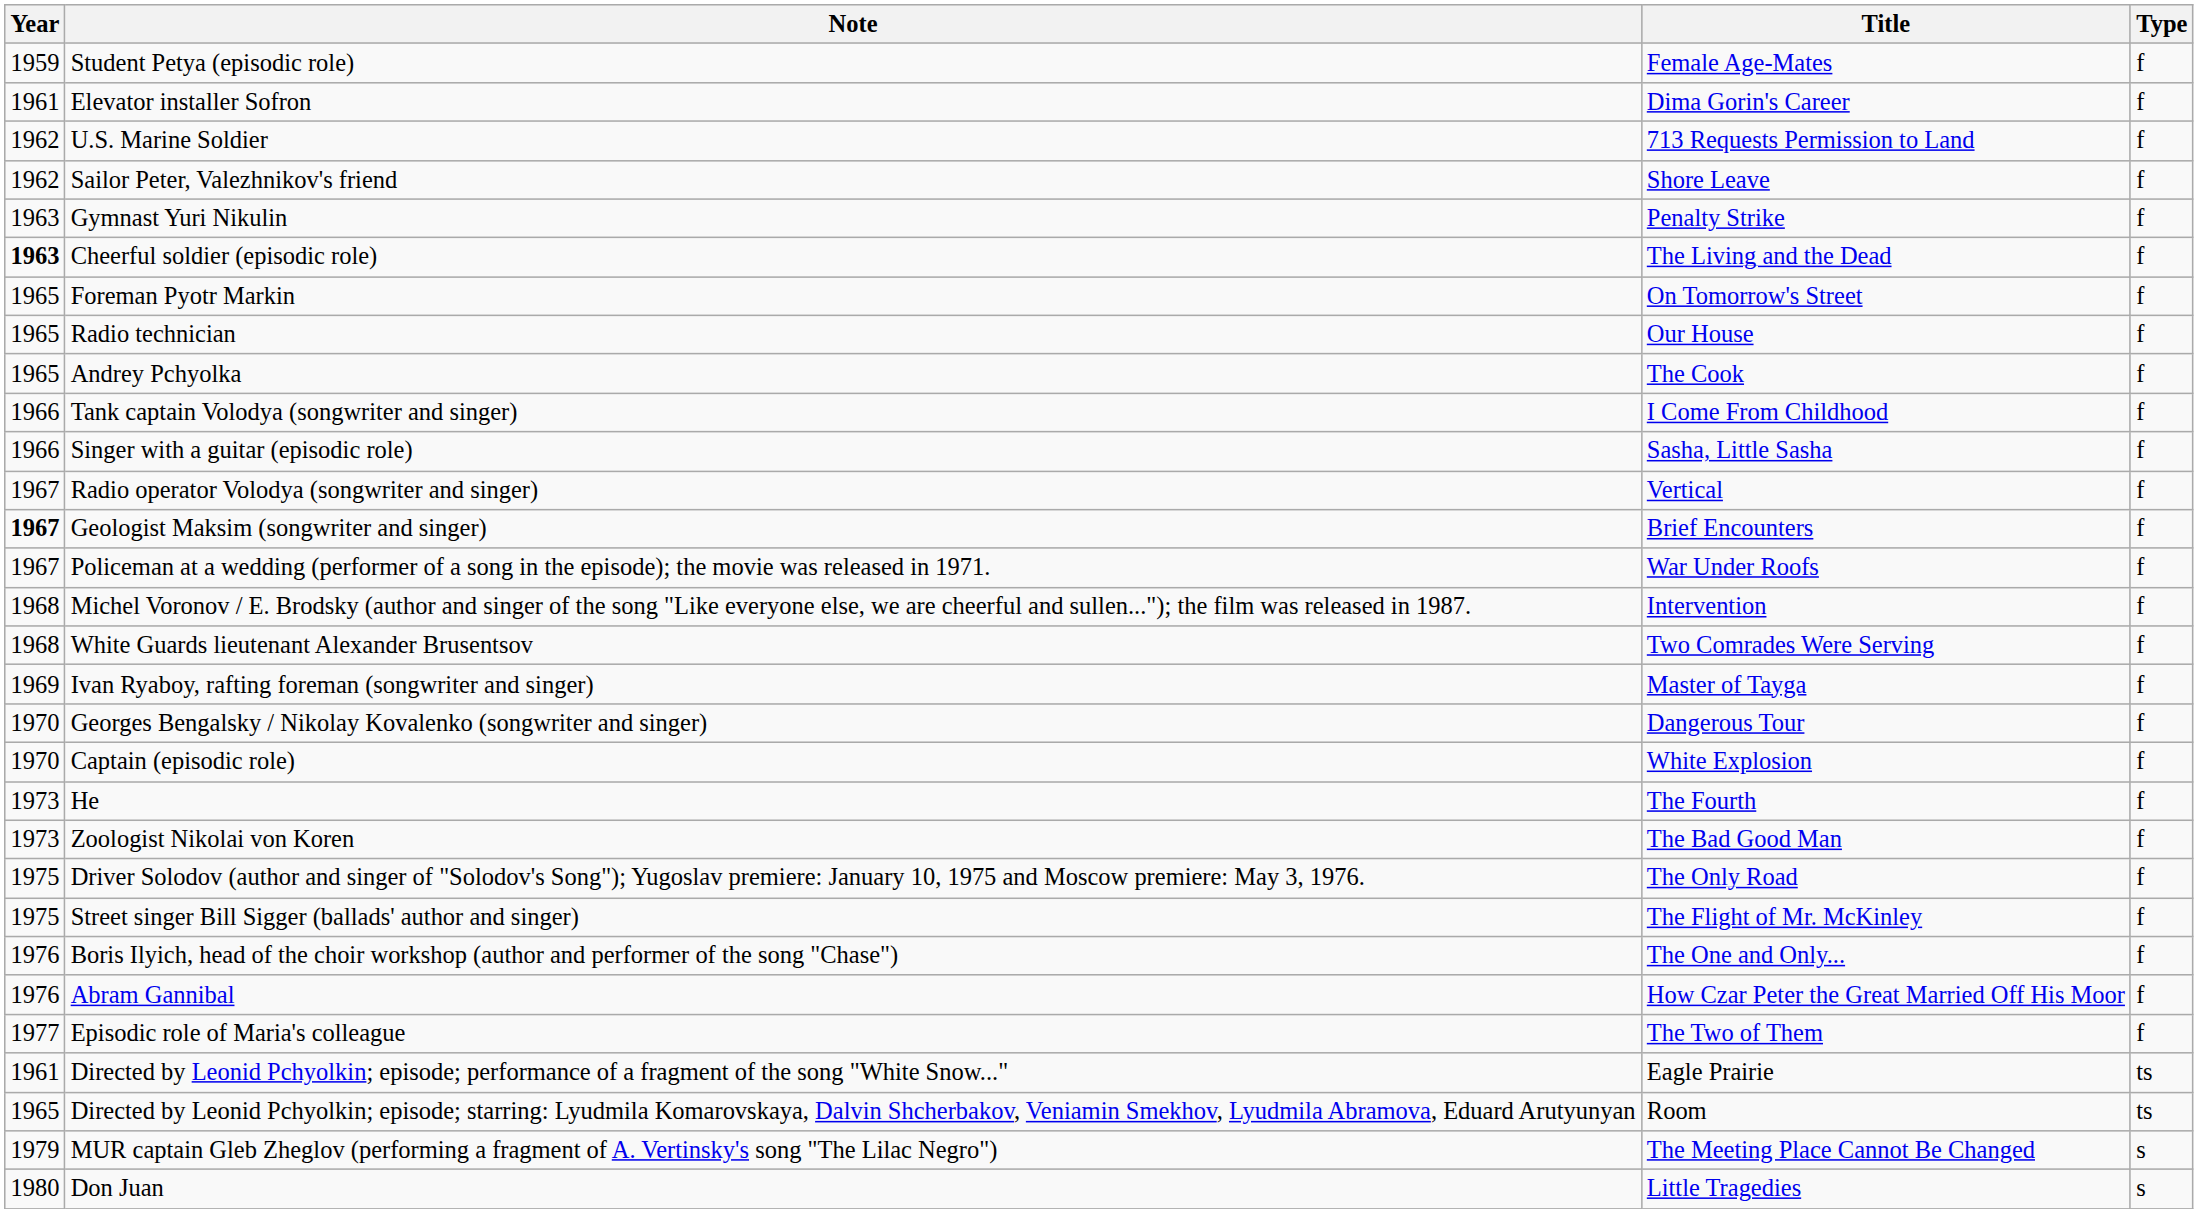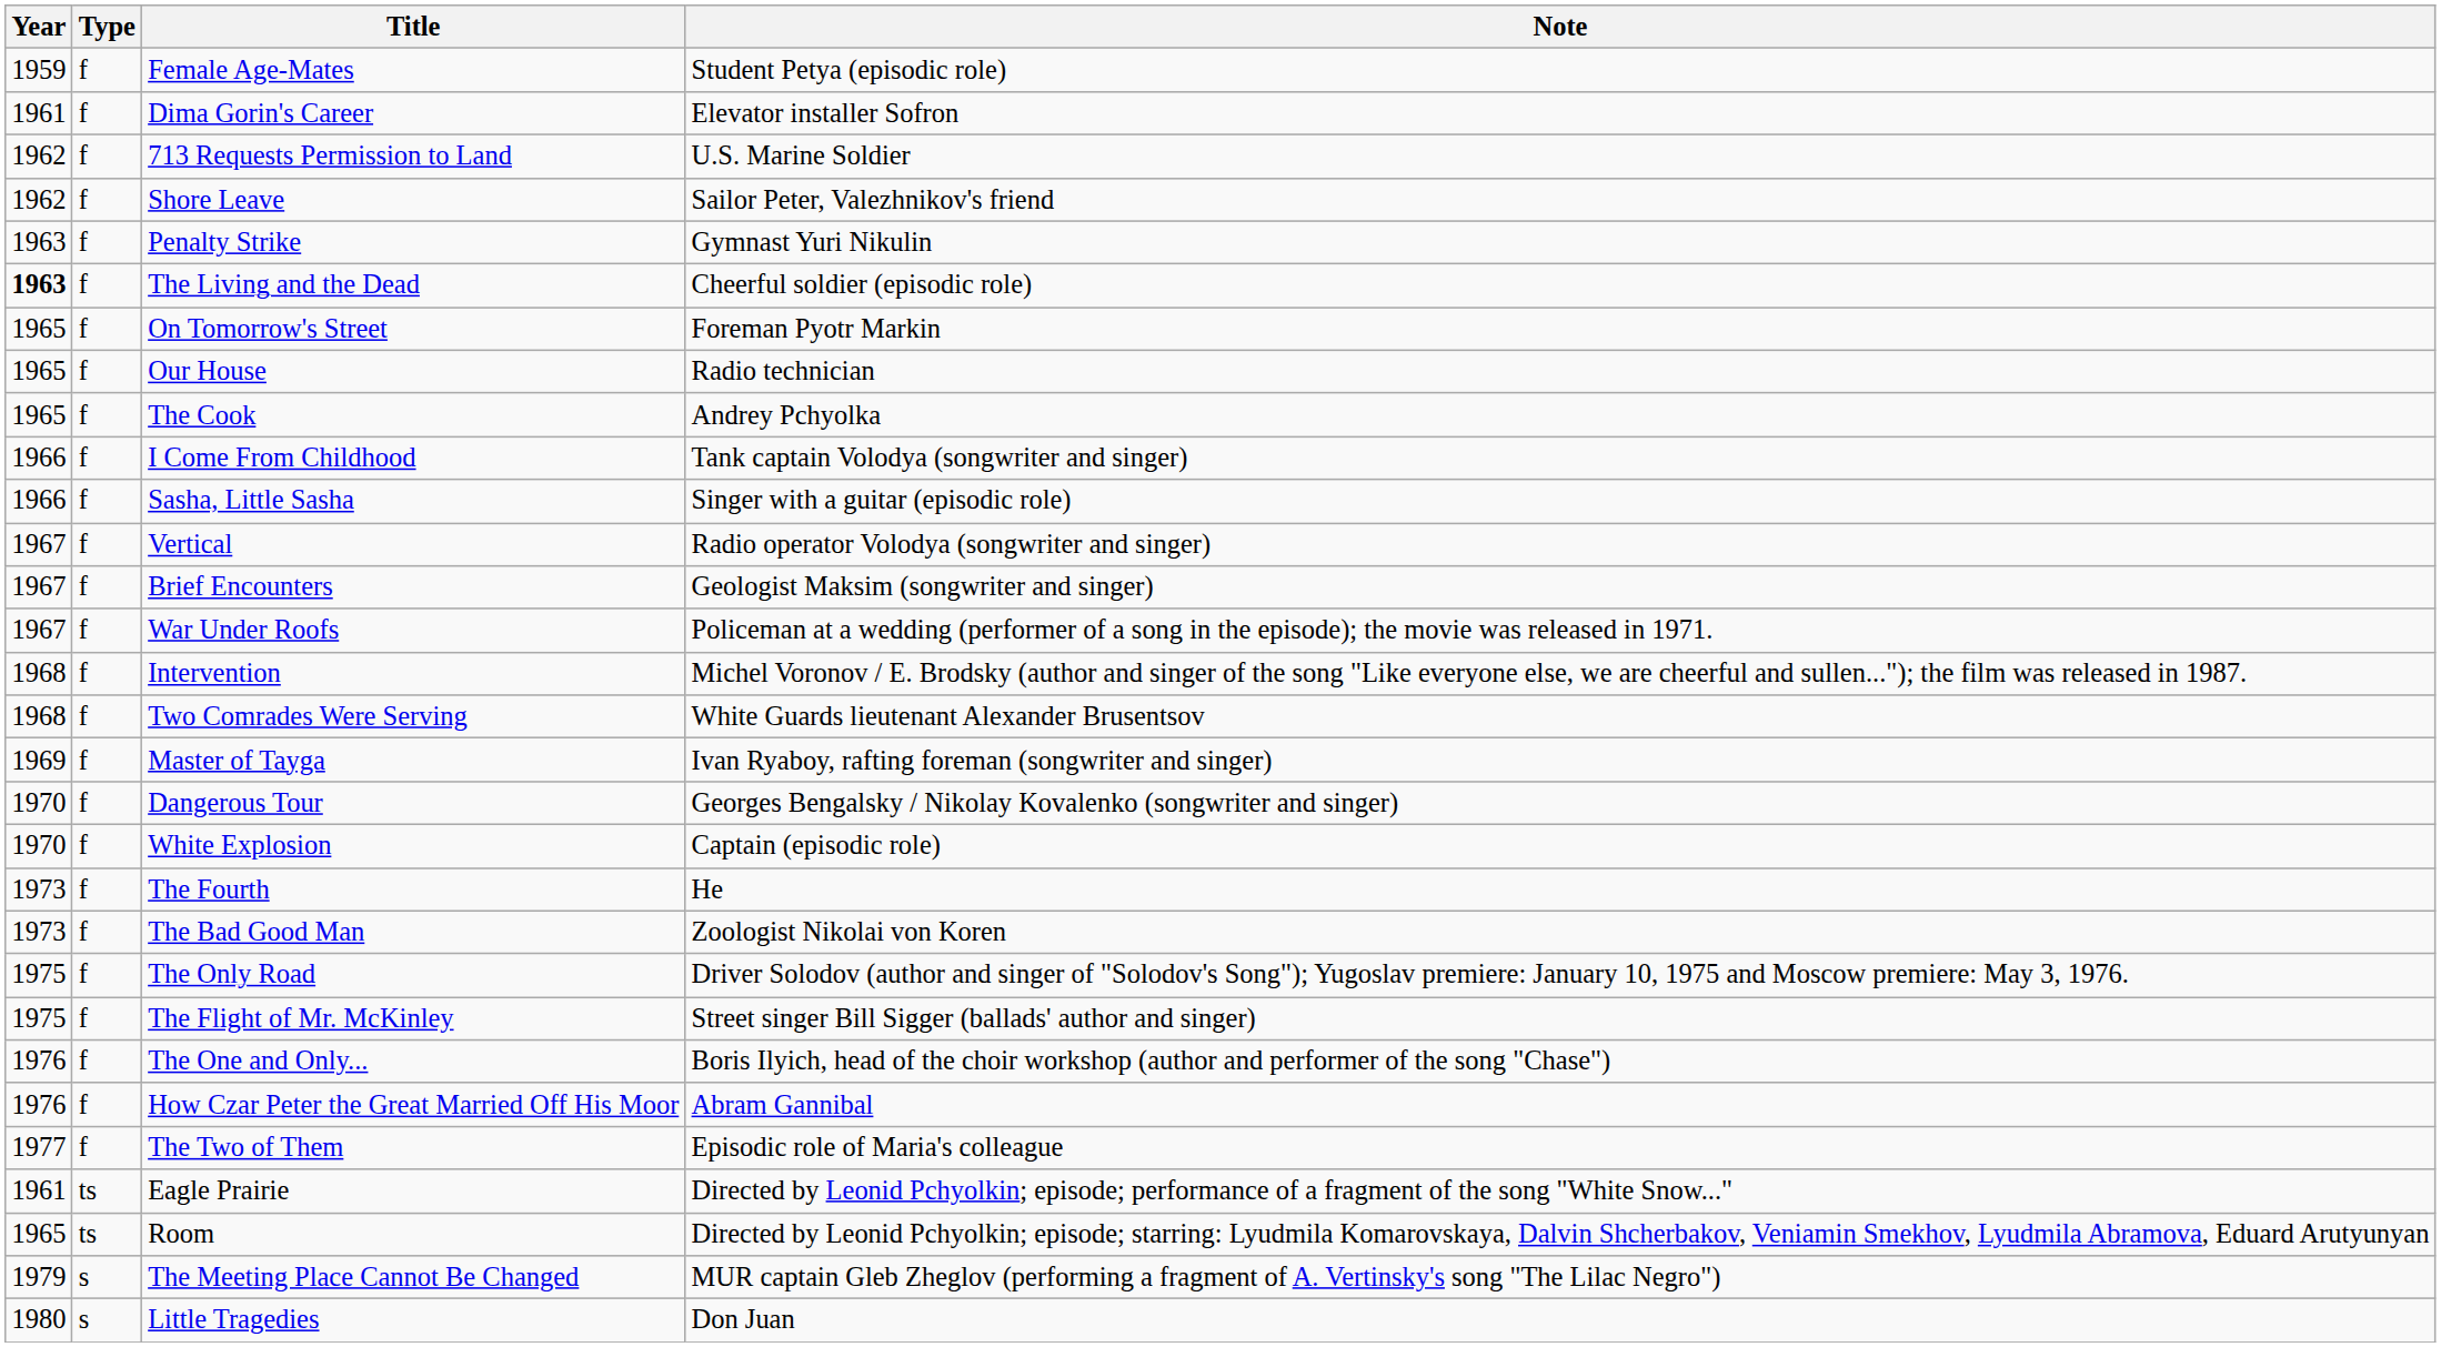columns swapped: Type <-> Note
Brief Encounters | Year: bold -> normal
